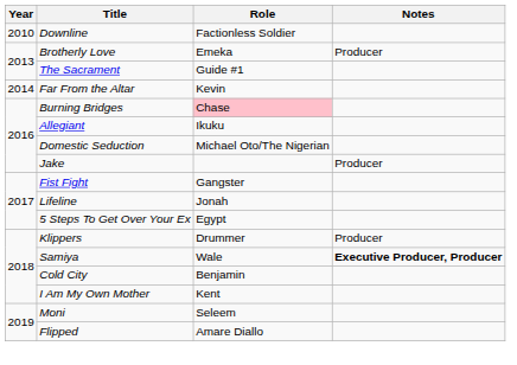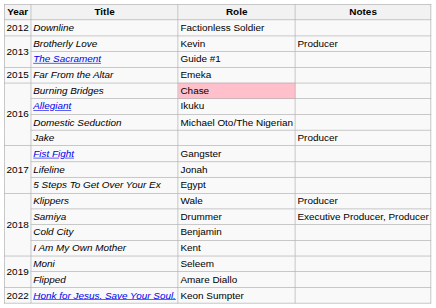Downline | Year: 2010 -> 2012
Brotherly Love | Role: Emeka -> Kevin
Far From the Altar | Year: 2014 -> 2015
Far From the Altar | Role: Kevin -> Emeka
Klippers | Role: Drummer -> Wale
Samiya | Role: Wale -> Drummer
Samiya | Notes: bold -> normal
+ row: 2022 | Honk for Jesus. Save Your Soul. | Keon Sumpter
